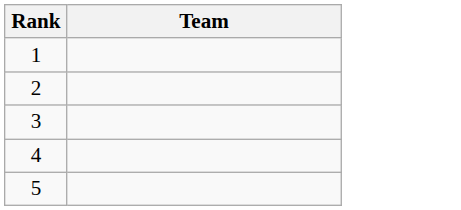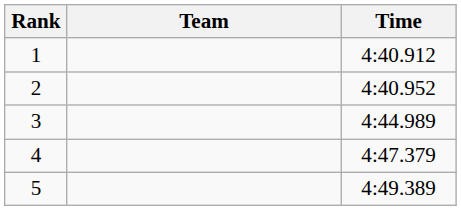+ column: Time | 4:40.912 | 4:40.952 | 4:44.989 | 4:47.379 | 4:49.389
